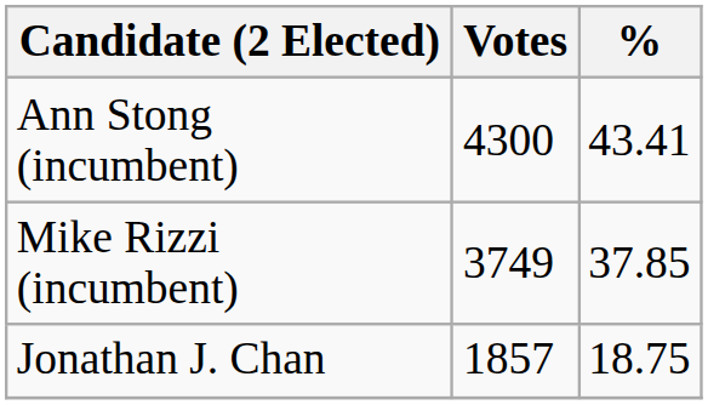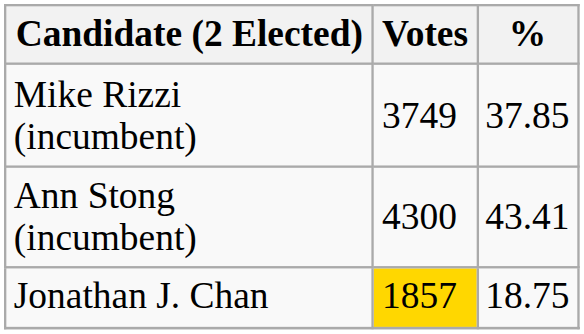rows swapped: Ann Stong (incumbent) <-> Mike Rizzi (incumbent)
Jonathan J. Chan | Votes: no background -> gold background
